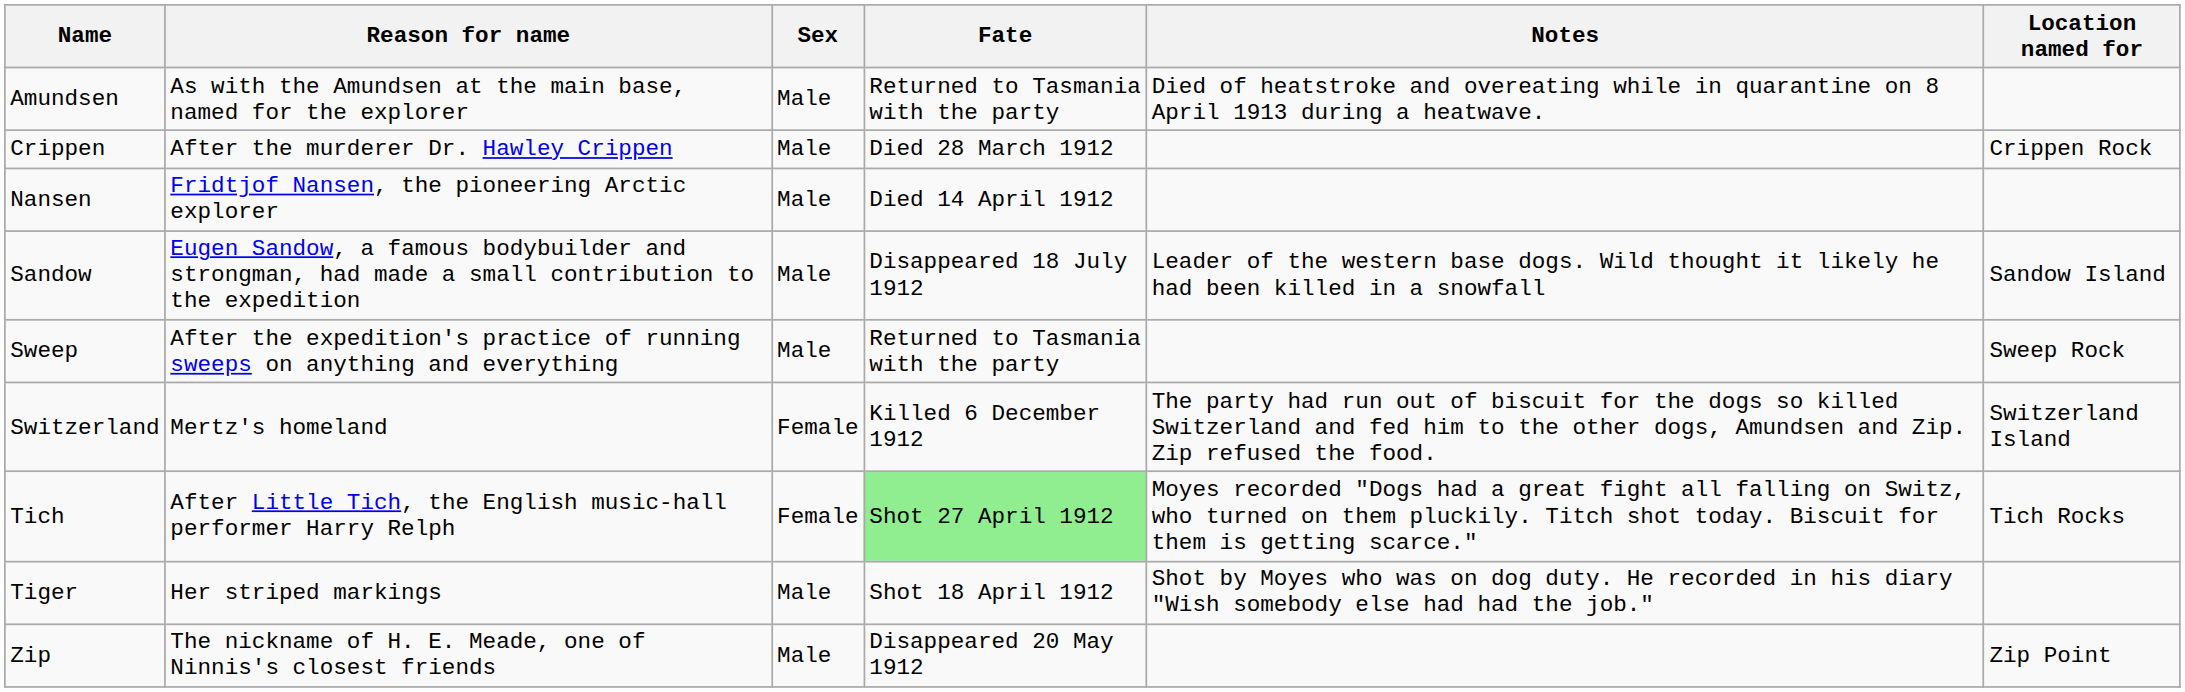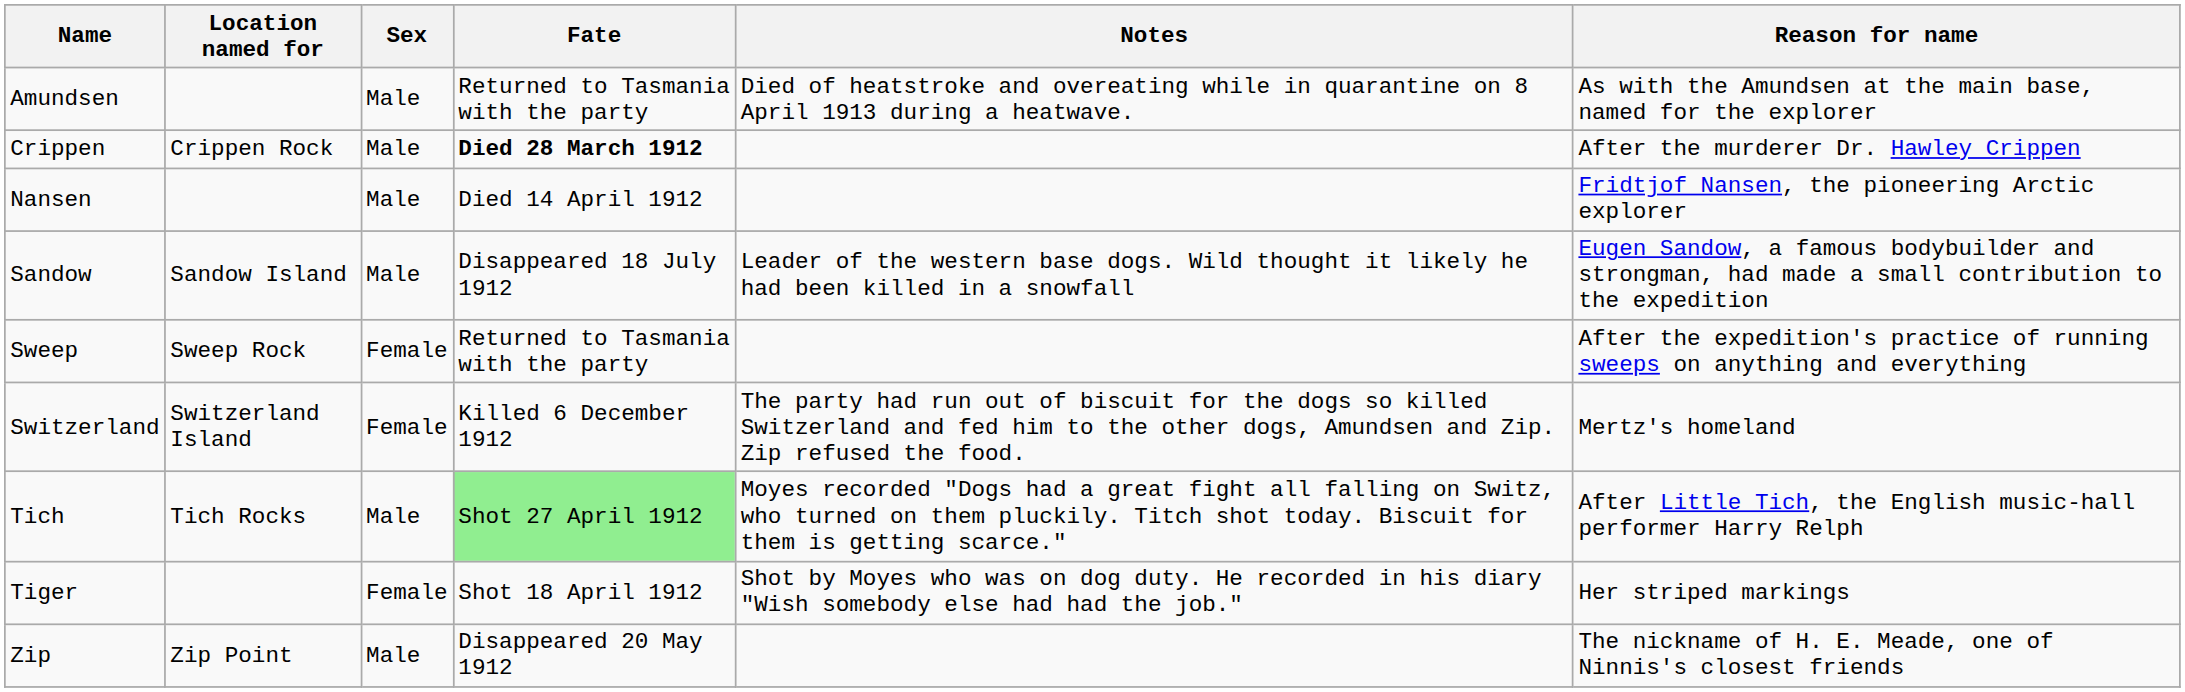columns swapped: Reason for name <-> Location named for
Crippen | Fate: normal -> bold
Sweep | Sex: Male -> Female
Tich | Sex: Female -> Male
Tiger | Sex: Male -> Female
